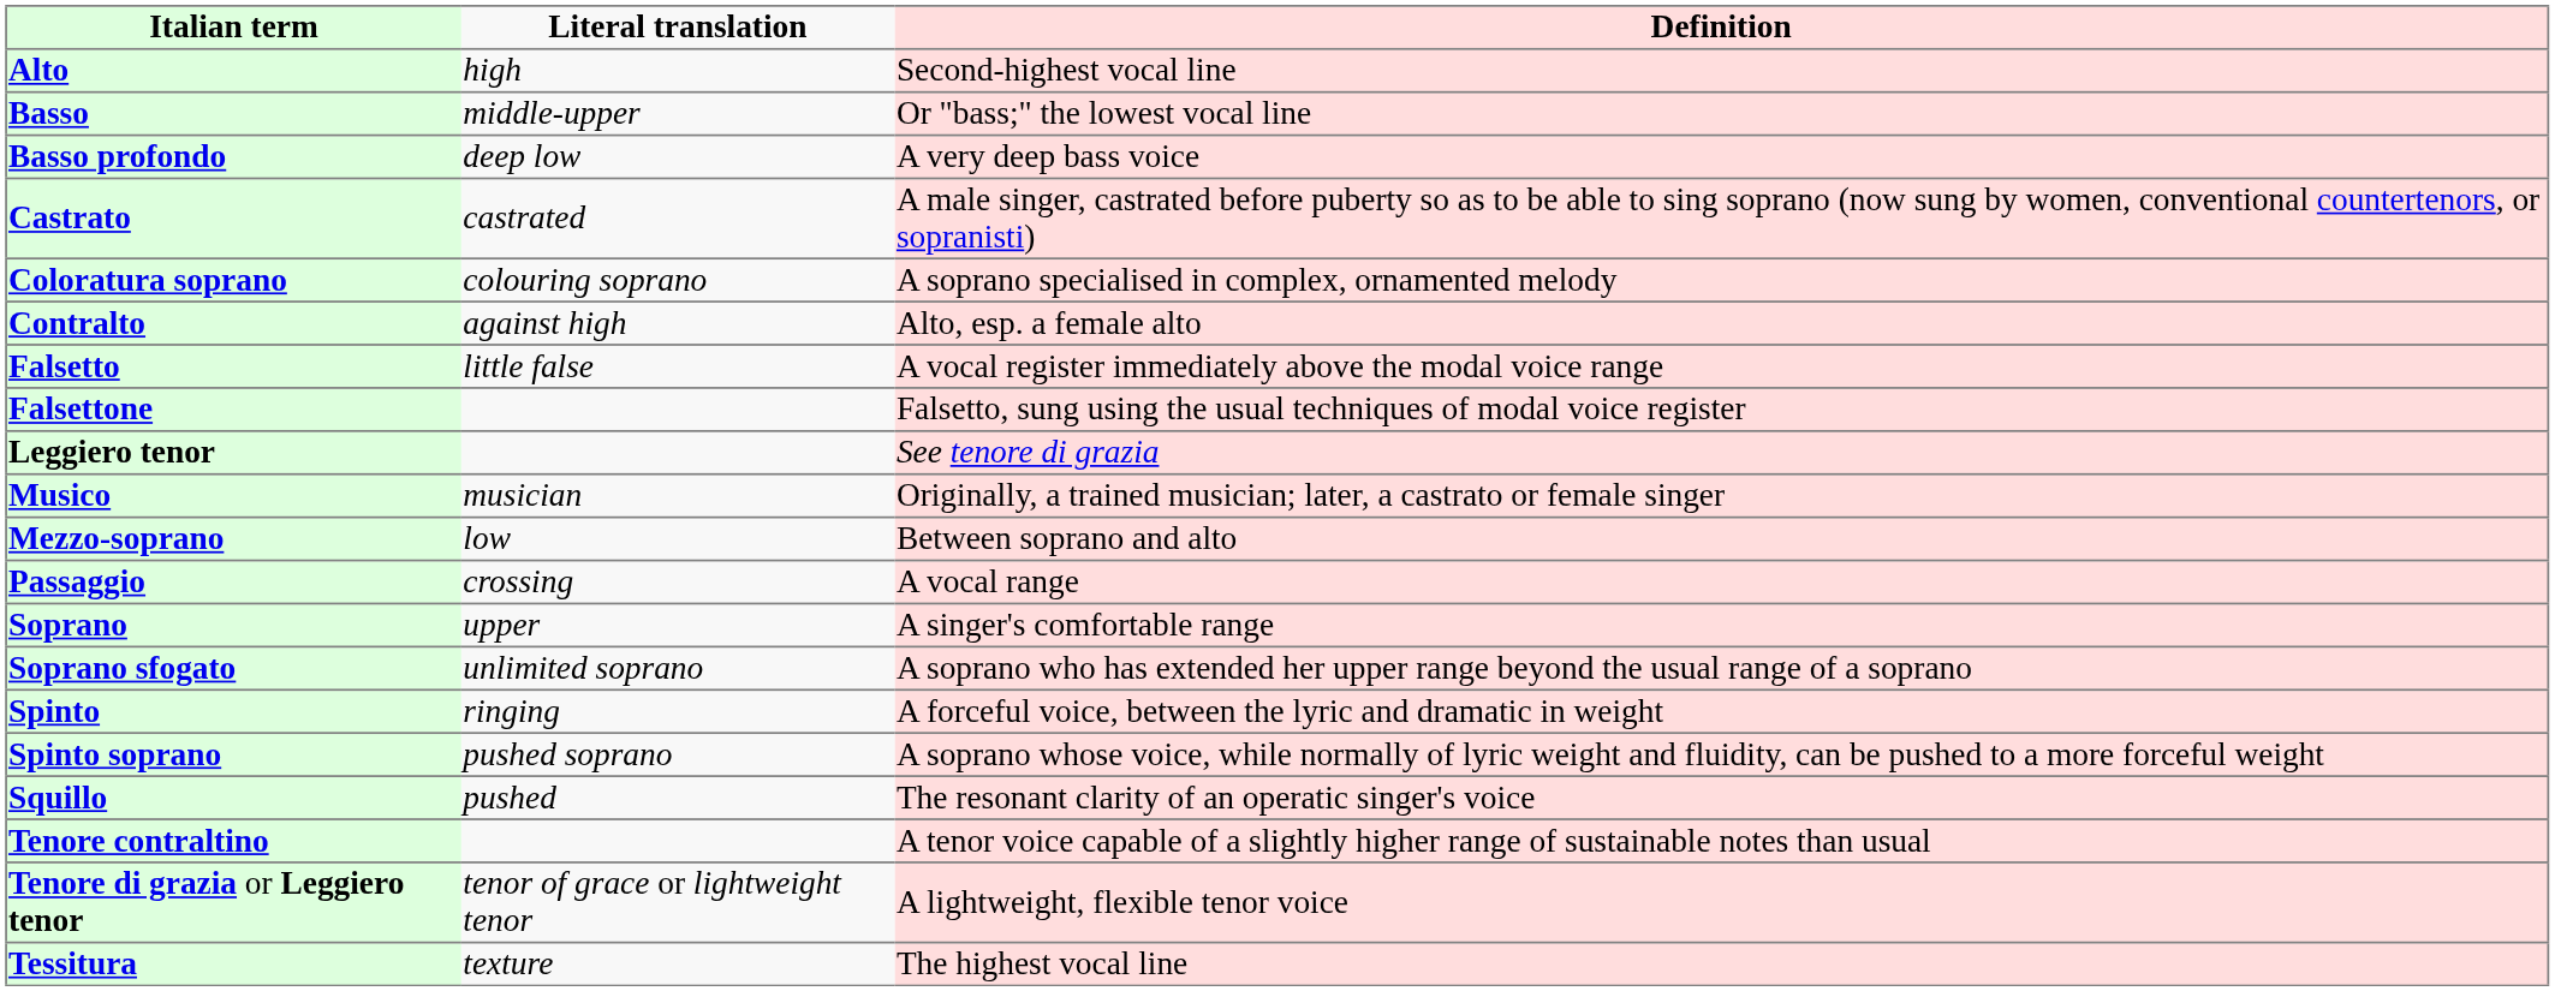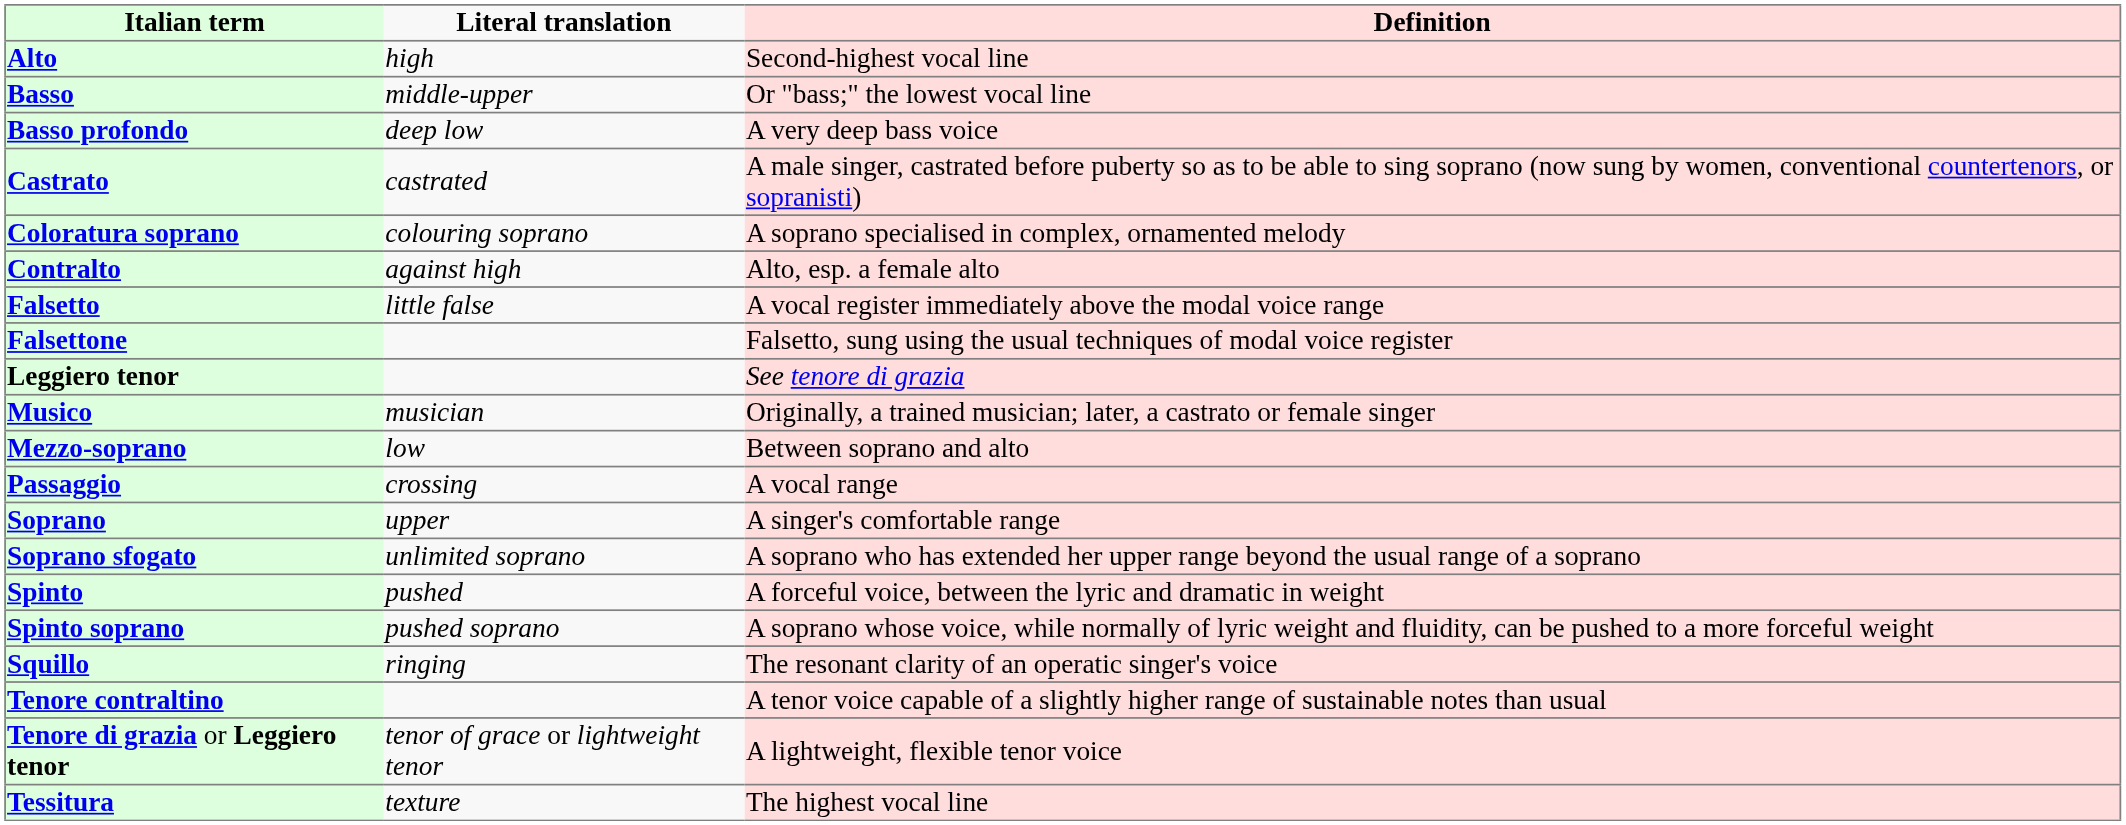Spinto | Literal translation: ringing -> pushed
Squillo | Literal translation: pushed -> ringing
